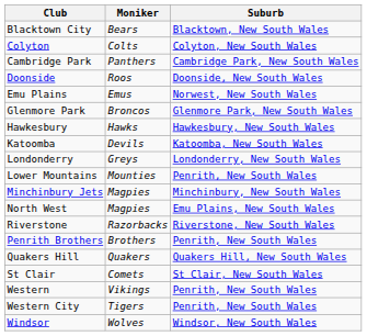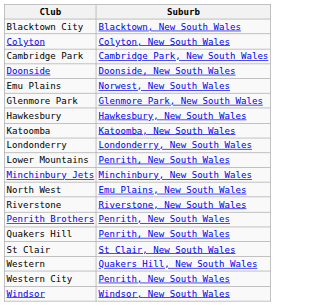- column: Moniker | Bears | Colts | Panthers | Roos | Emus | Broncos | Hawks | Devils | Greys | Mounties | Magpies | Magpies | Razorbacks | Brothers | Quakers | Comets | Vikings | Tigers | Wolves
Quakers Hill | Suburb: Quakers Hill, New South Wales -> Penrith, New South Wales
Western | Suburb: Penrith, New South Wales -> Quakers Hill, New South Wales
